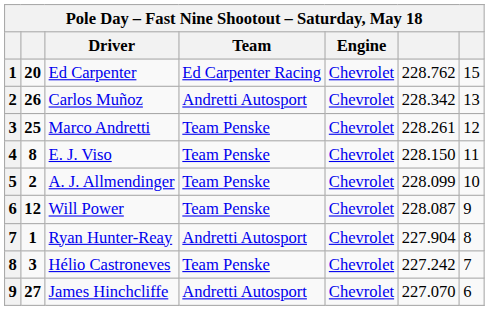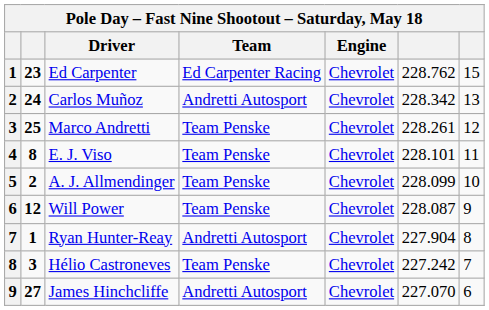Ed Carpenter | column 2: 20 -> 23
Carlos Muñoz | column 2: 26 -> 24
E. J. Viso | column 6: 228.150 -> 228.101
